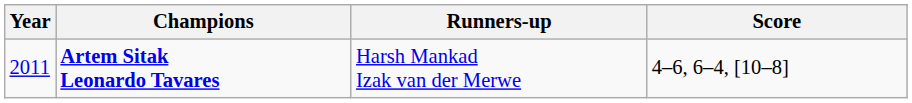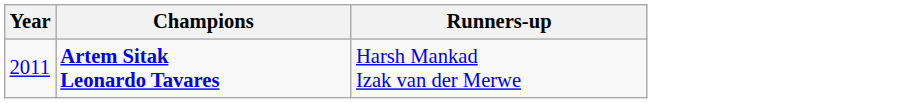- column: Score | 4–6, 6–4, [10–8]
